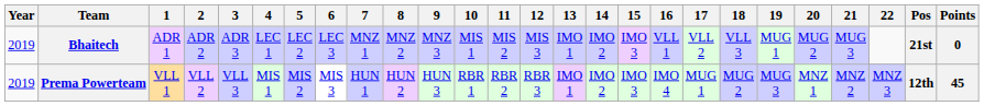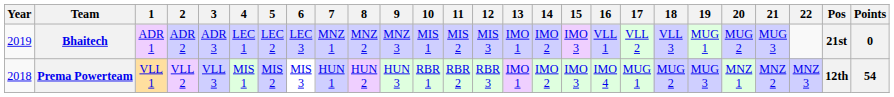Prema Powerteam | Year: 2019 -> 2018
Prema Powerteam | Points: 45 -> 54
